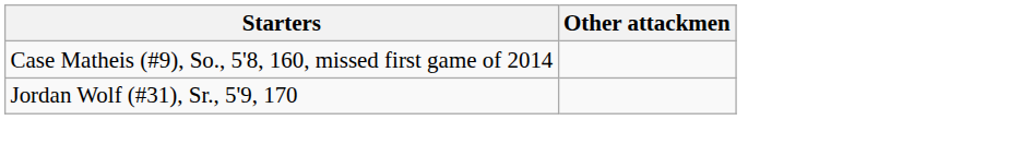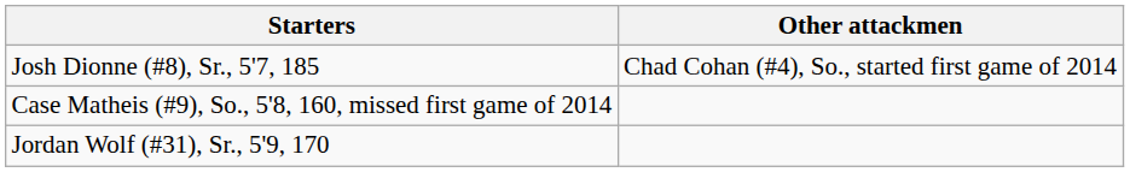+ row: Josh Dionne (#8), Sr., 5'7, 185 | Chad Cohan (#4), So., started first game of 2014
